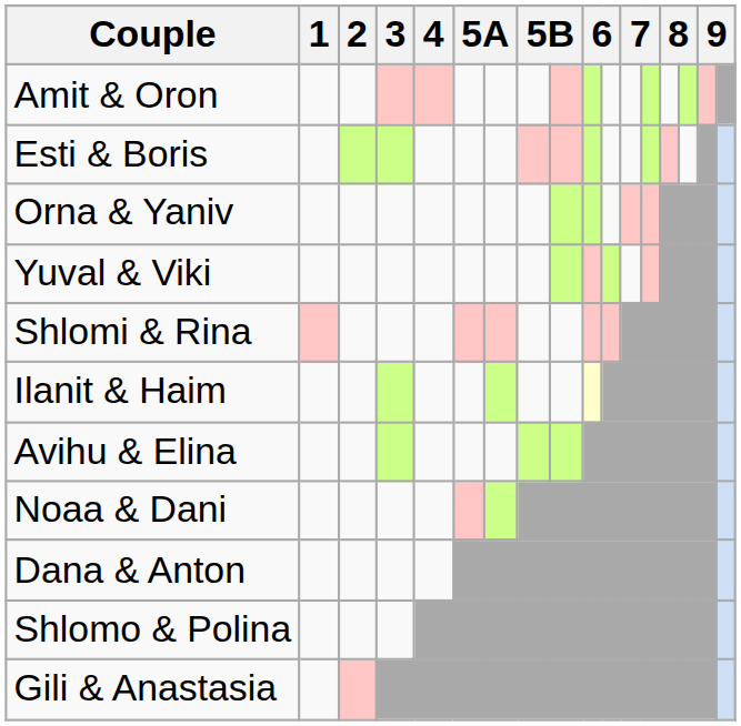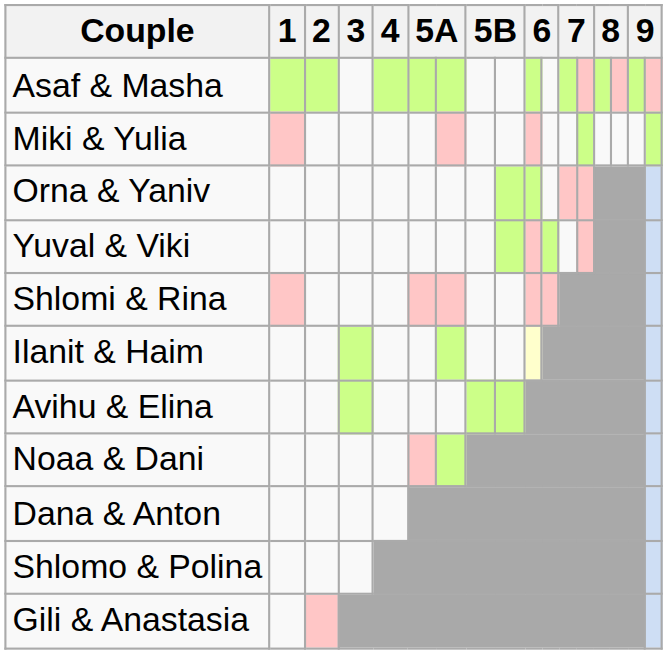+ row: Asaf & Masha
+ row: Miki & Yulia
- row: Amit & Oron
- row: Esti & Boris
